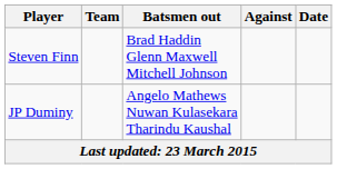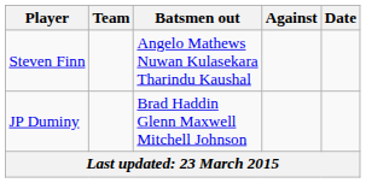Steven Finn | Batsmen out: Brad Haddin Glenn Maxwell Mitchell Johnson -> Angelo Mathews Nuwan Kulasekara Tharindu Kaushal
JP Duminy | Batsmen out: Angelo Mathews Nuwan Kulasekara Tharindu Kaushal -> Brad Haddin Glenn Maxwell Mitchell Johnson
